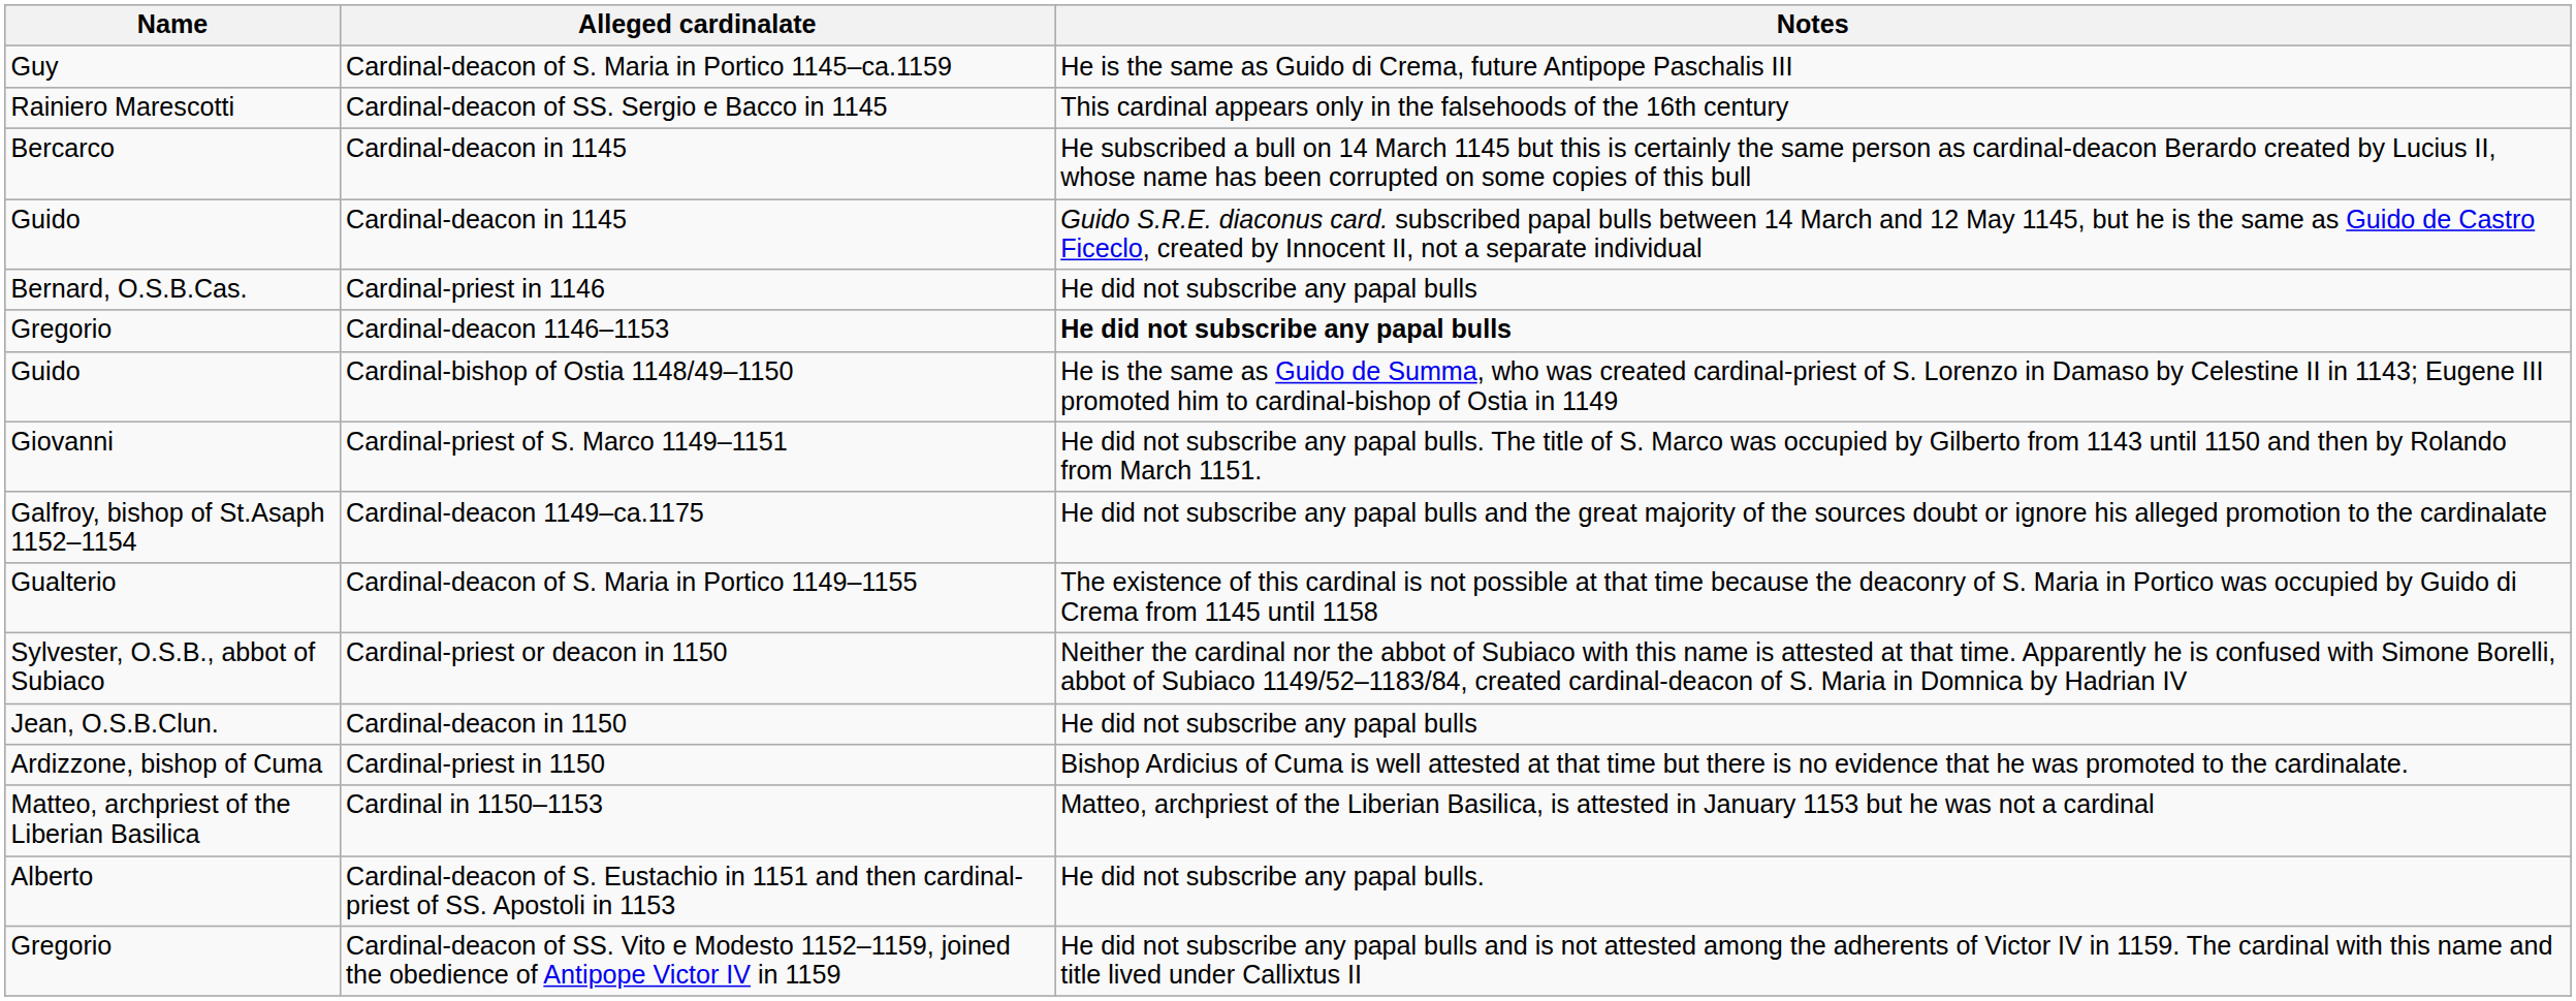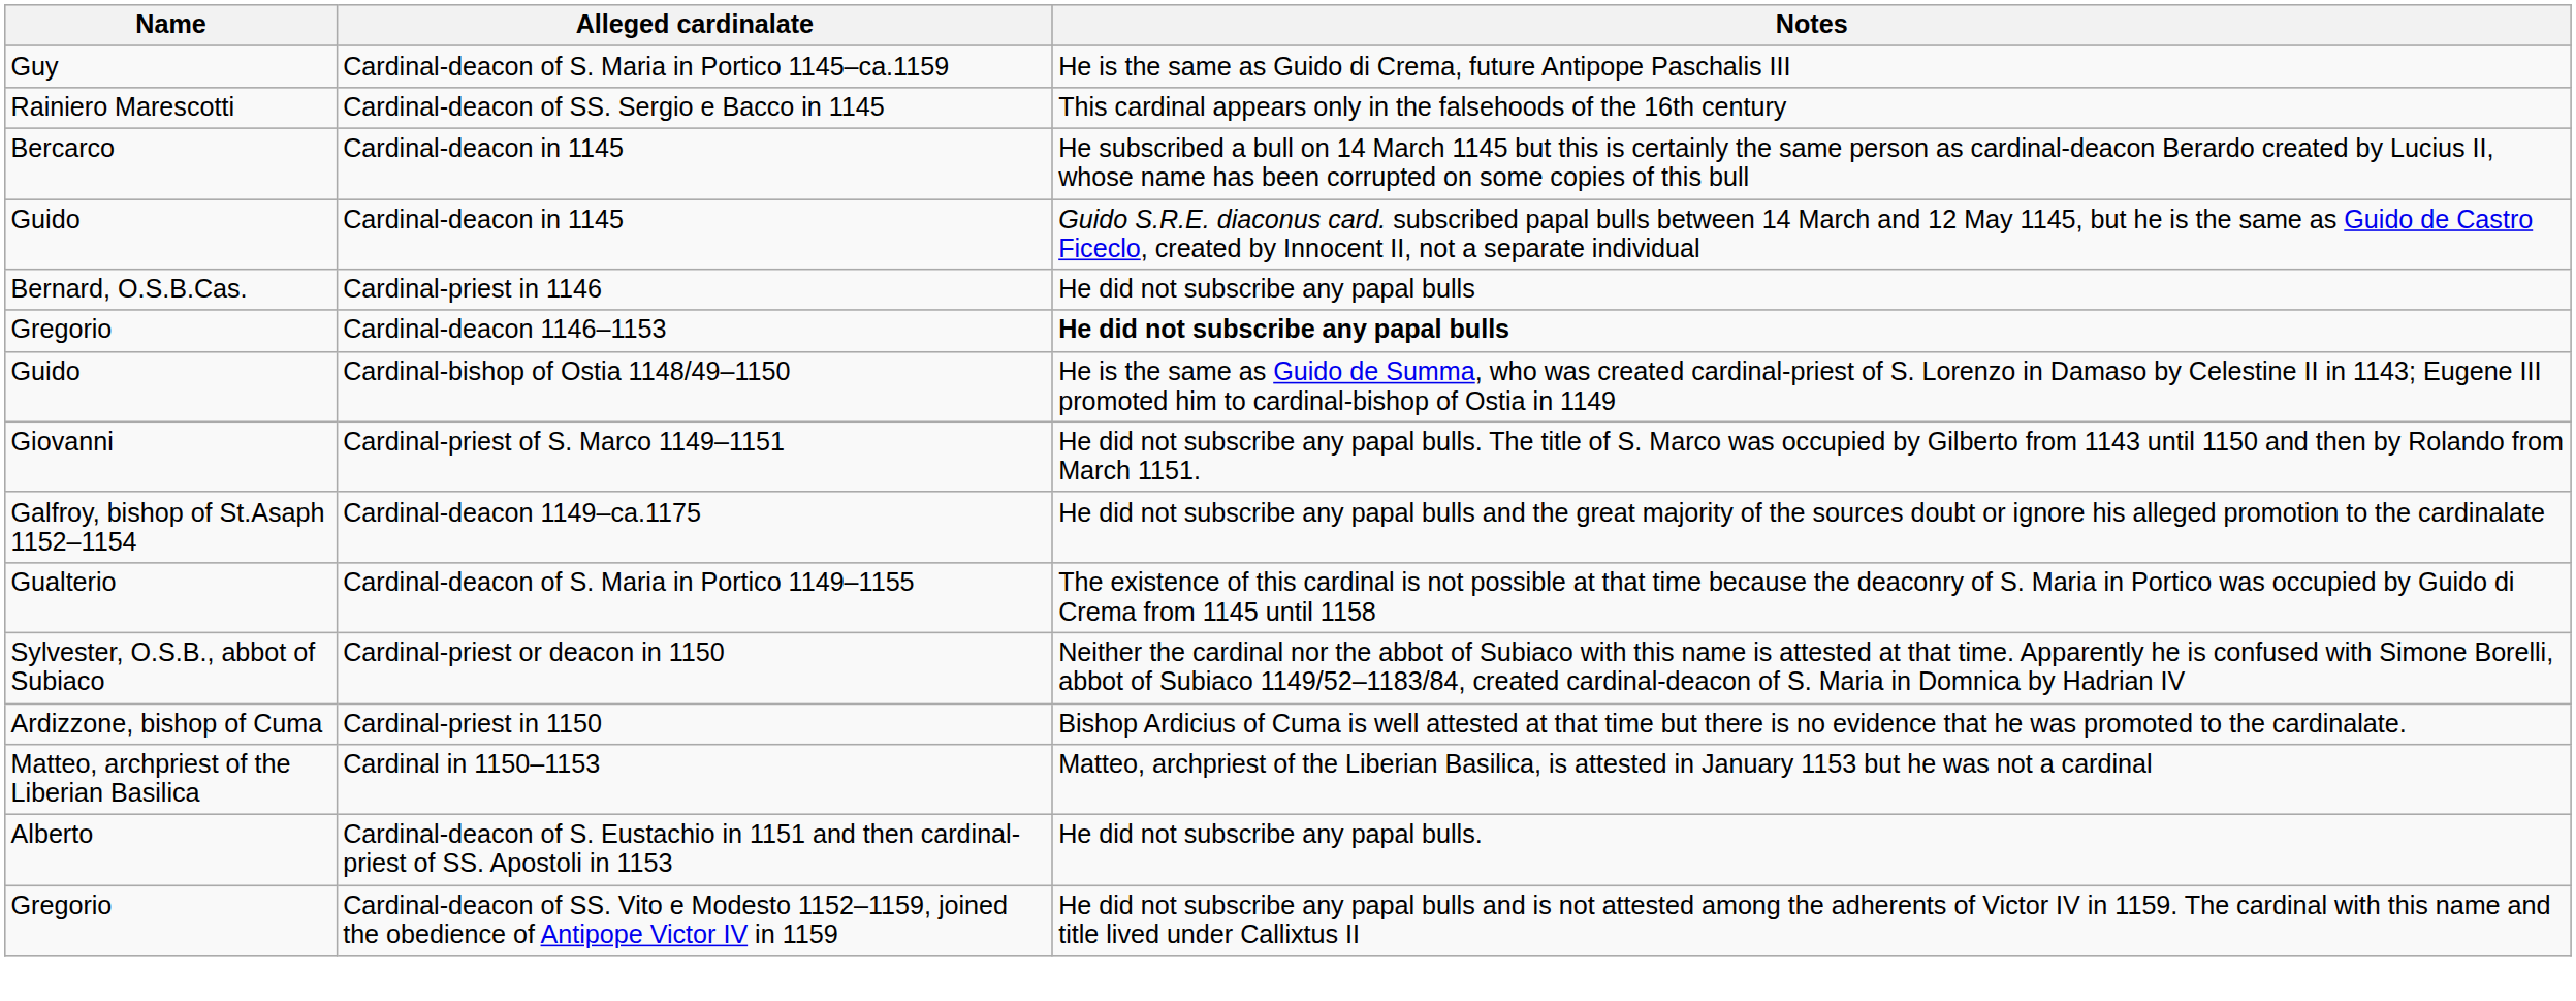- row: Jean, O.S.B.Clun. | Cardinal-deacon in 1150 | He did not subscribe any papal bulls
